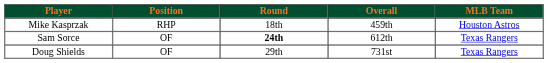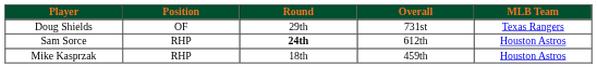rows swapped: Mike Kasprzak <-> Doug Shields
Sam Sorce | Position: OF -> RHP
Sam Sorce | MLB Team: Texas Rangers -> Houston Astros
